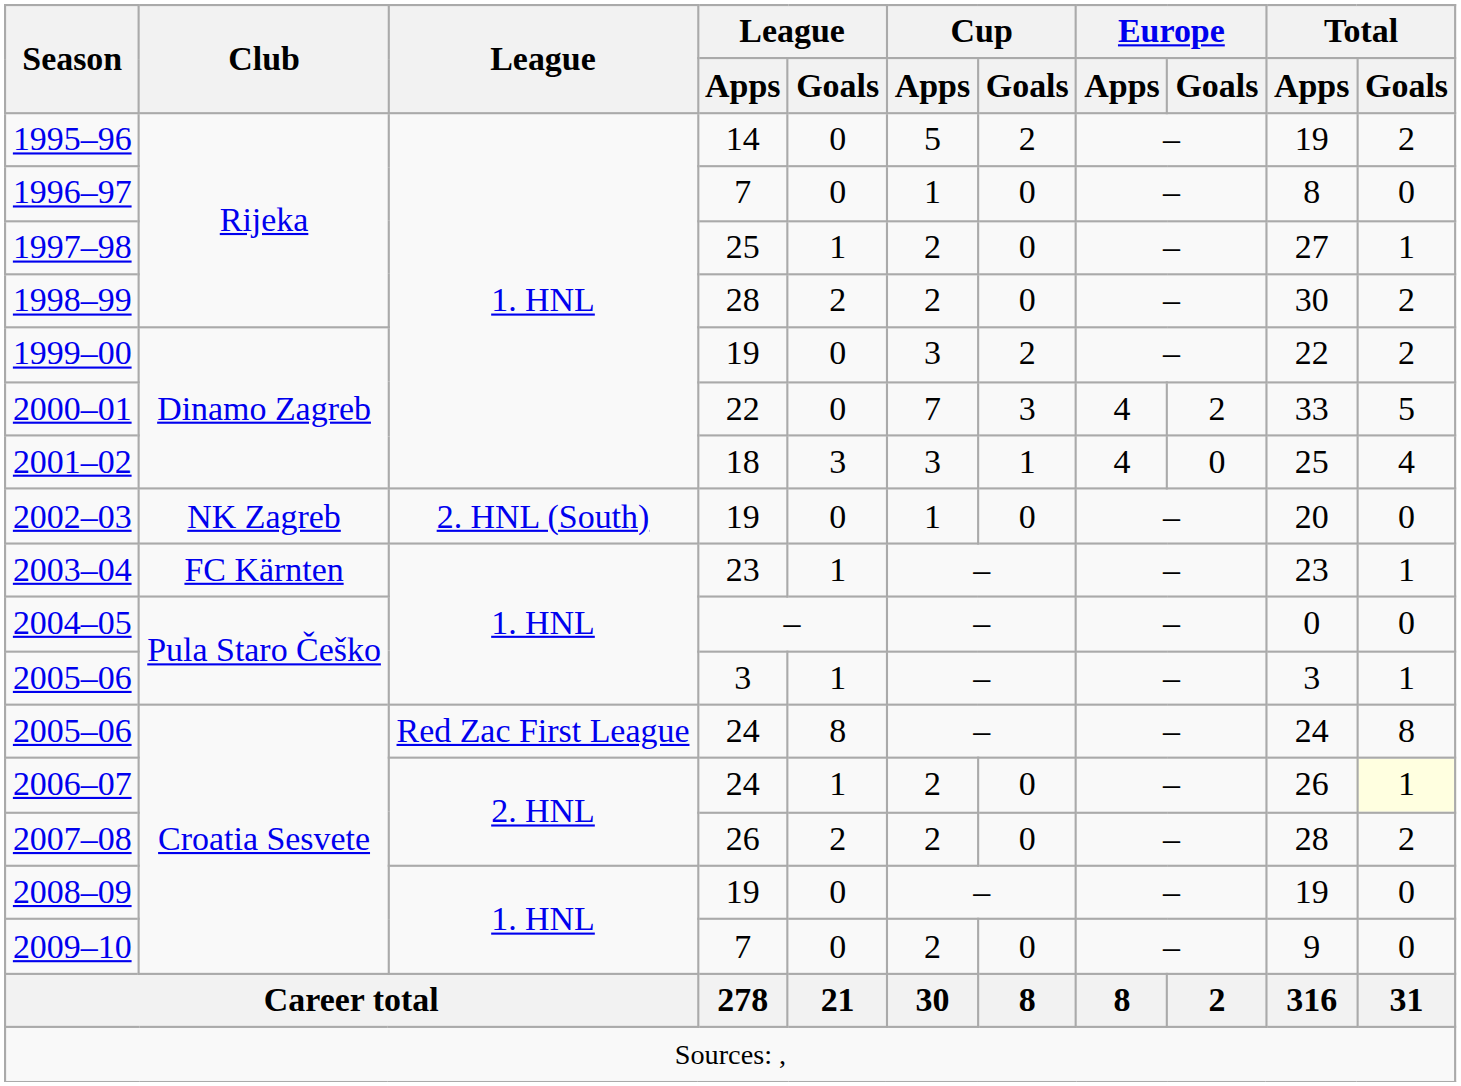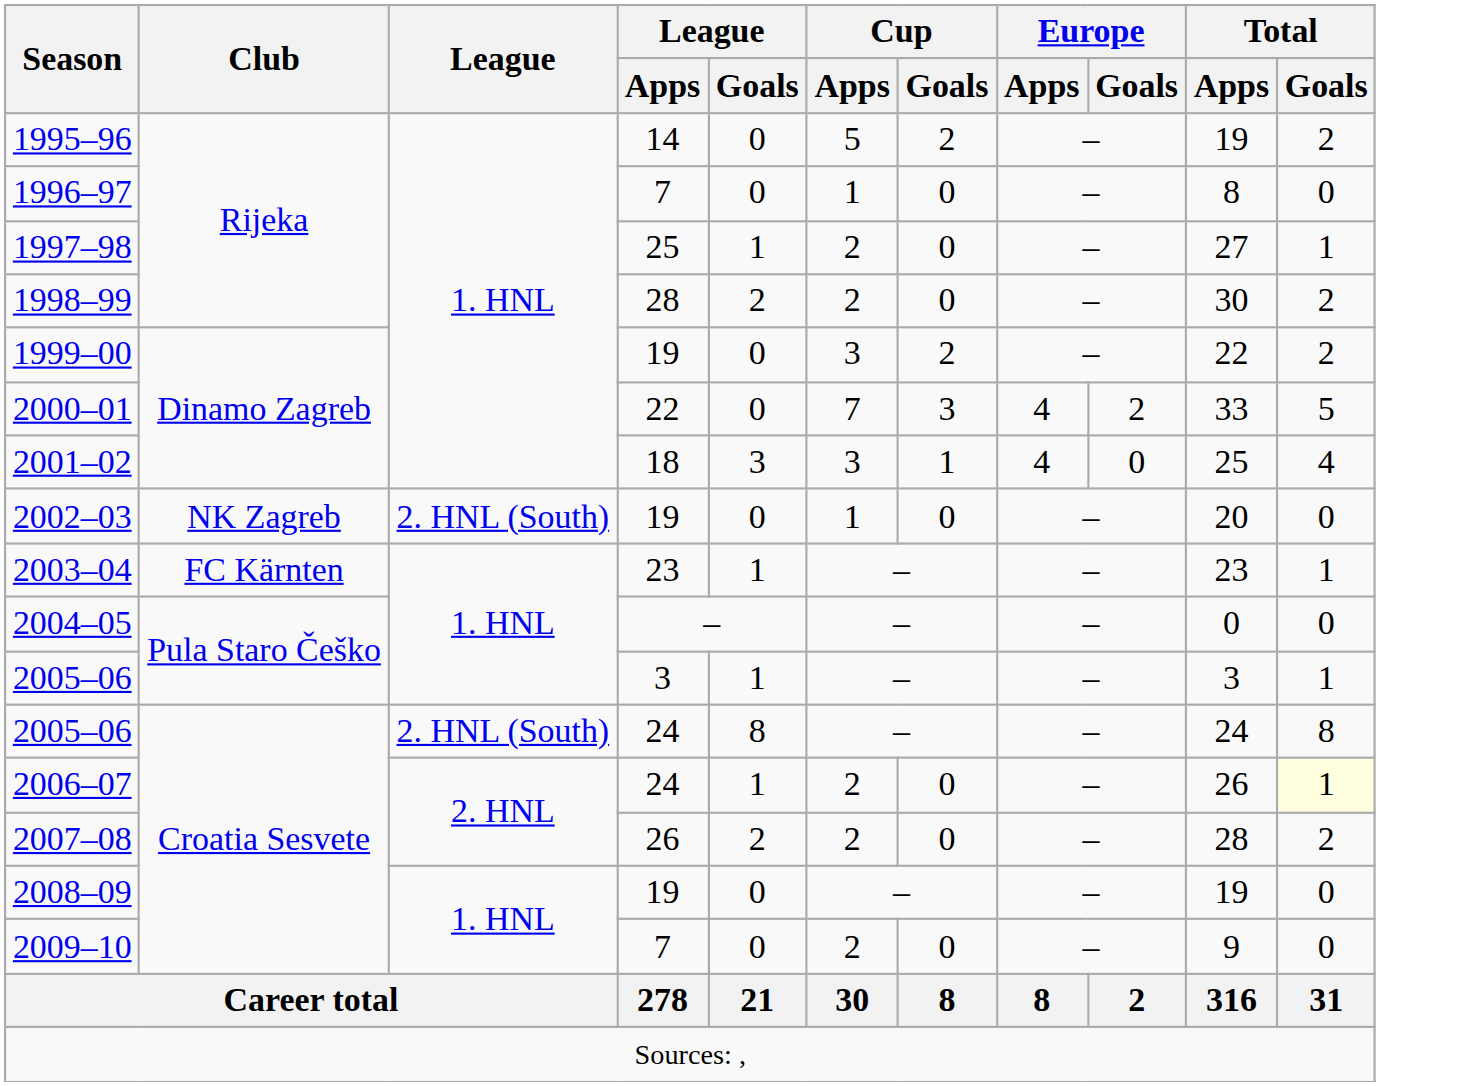2005–06 / 24 | League: Red Zac First League -> 2. HNL (South)
